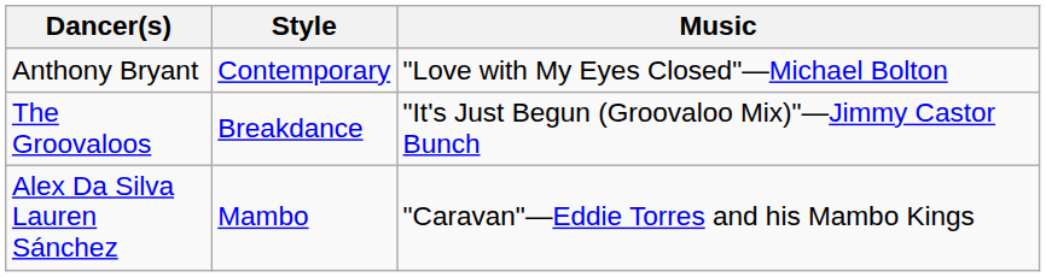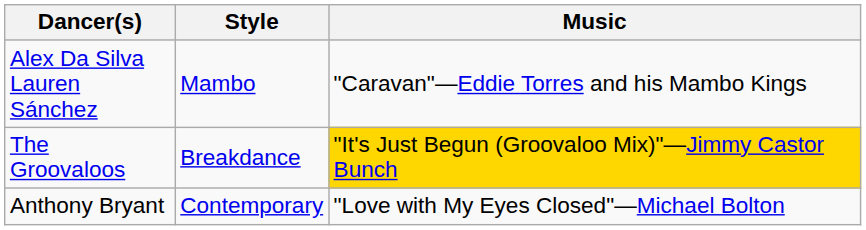rows swapped: Alex Da Silva Lauren Sánchez <-> Anthony Bryant
The Groovaloos | Music: no background -> gold background
